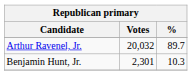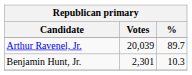Arthur Ravenel, Jr. | Votes: 20,032 -> 20,039
